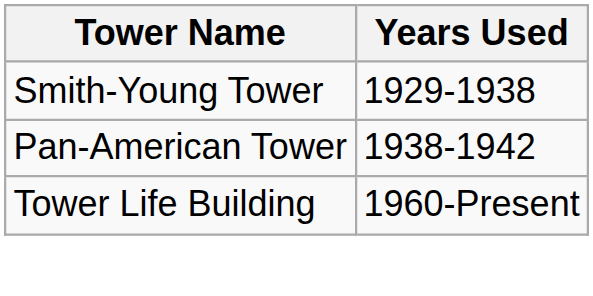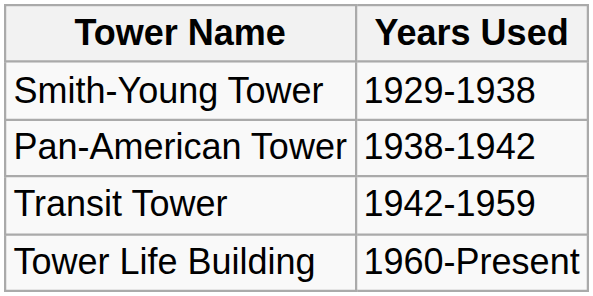+ row: Transit Tower | 1942-1959
